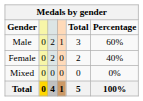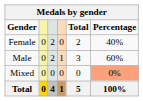rows swapped: Female <-> Male
Mixed | Percentage: no background -> lightsalmon background
